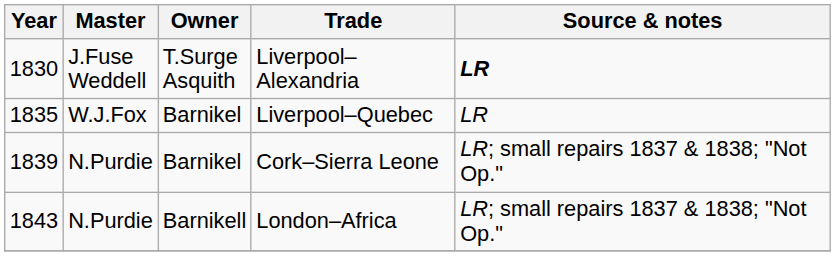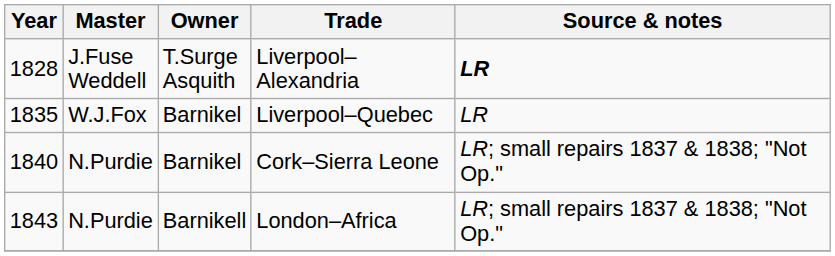Liverpool–Alexandria | Year: 1830 -> 1828
Cork–Sierra Leone | Year: 1839 -> 1840
